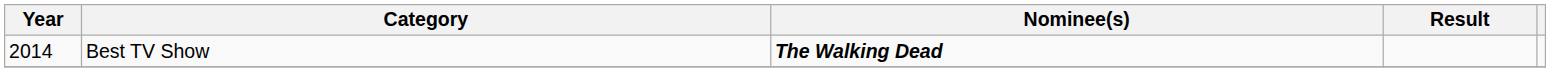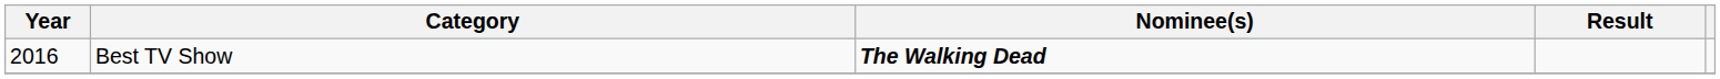Best TV Show | Year: 2014 -> 2016
